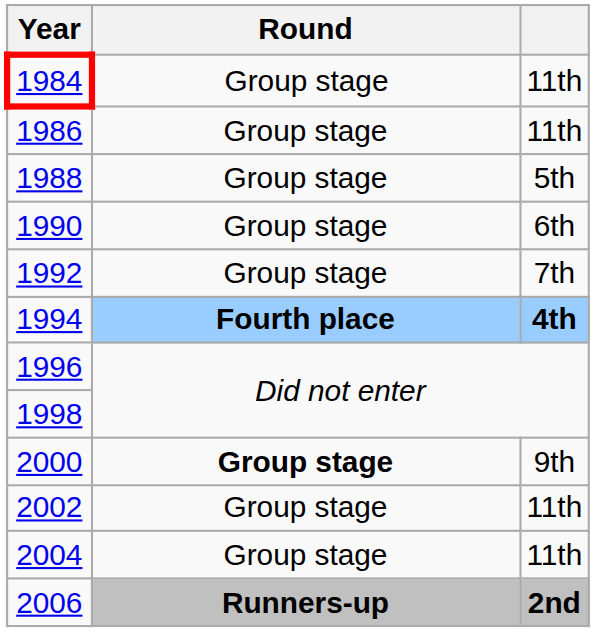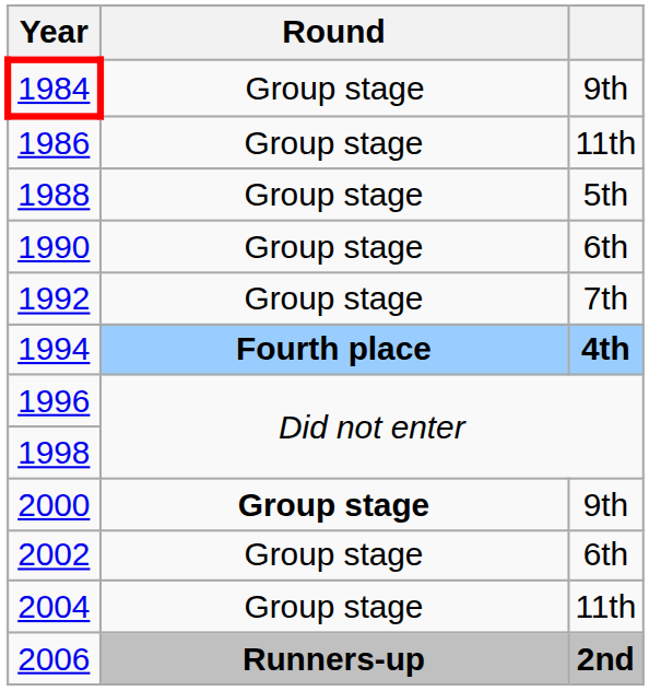1984 | column 3: 11th -> 9th
2002 | column 3: 11th -> 6th
